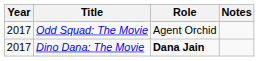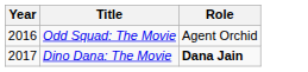- column: Notes
Odd Squad: The Movie | Year: 2017 -> 2016
